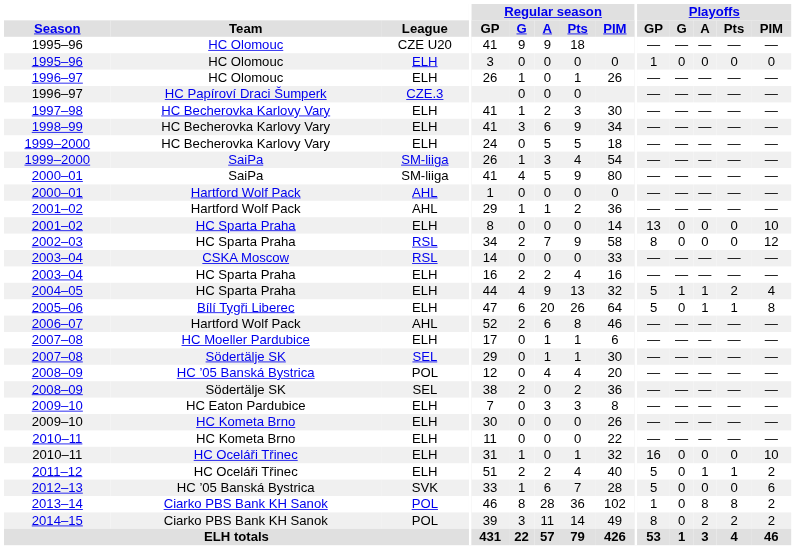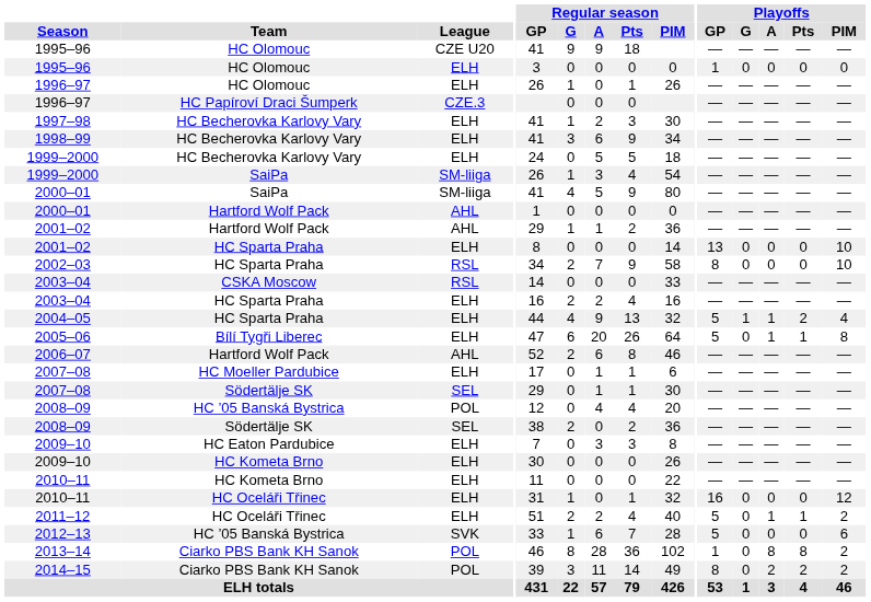2002–03 | Playoffs / PIM: 12 -> 10
2010–11 / HC Oceláři Třinec | Playoffs / PIM: 10 -> 12
